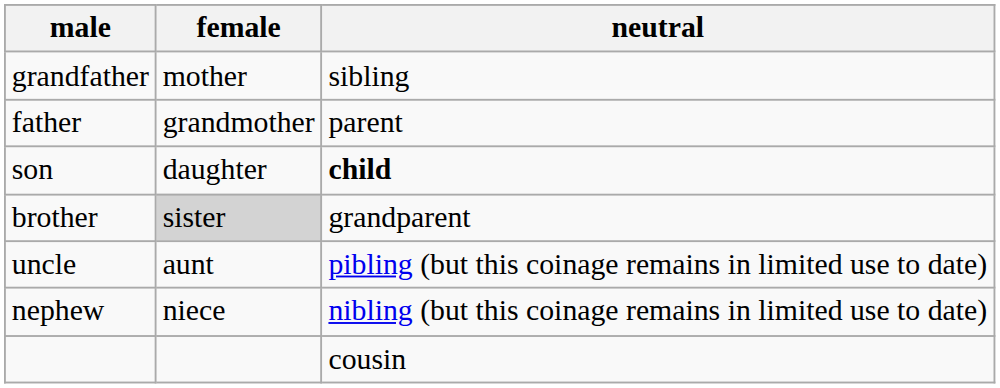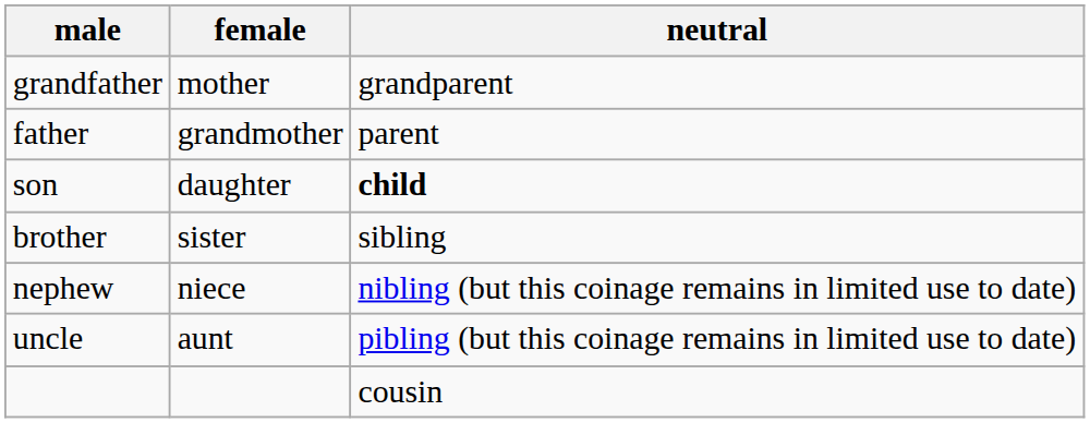grandfather | neutral: sibling -> grandparent
brother | female: lightgrey background -> no background
brother | neutral: grandparent -> sibling
rows swapped: uncle <-> nephew
